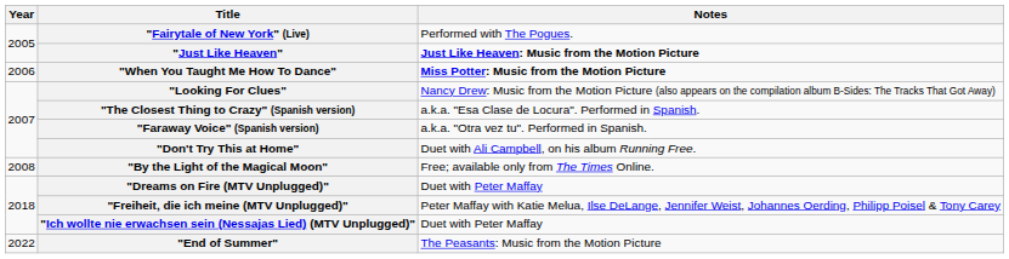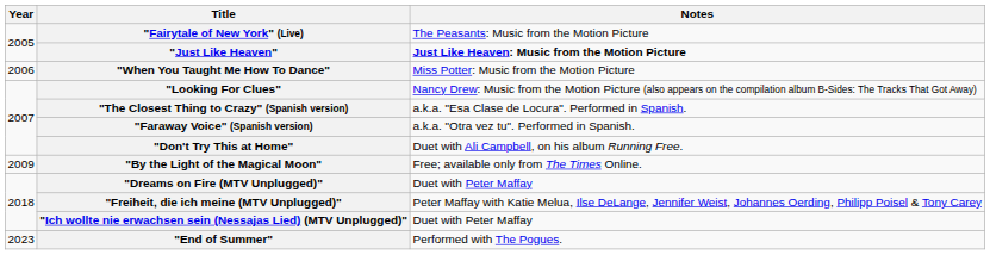"Fairytale of New York" (Live) | Notes: Performed with The Pogues. -> The Peasants: Music from the Motion Picture
"When You Taught Me How To Dance" | Notes: bold -> normal
"By the Light of the Magical Moon" | Year: 2008 -> 2009
"End of Summer" | Year: 2022 -> 2023
"End of Summer" | Notes: The Peasants: Music from the Motion Picture -> Performed with The Pogues.
